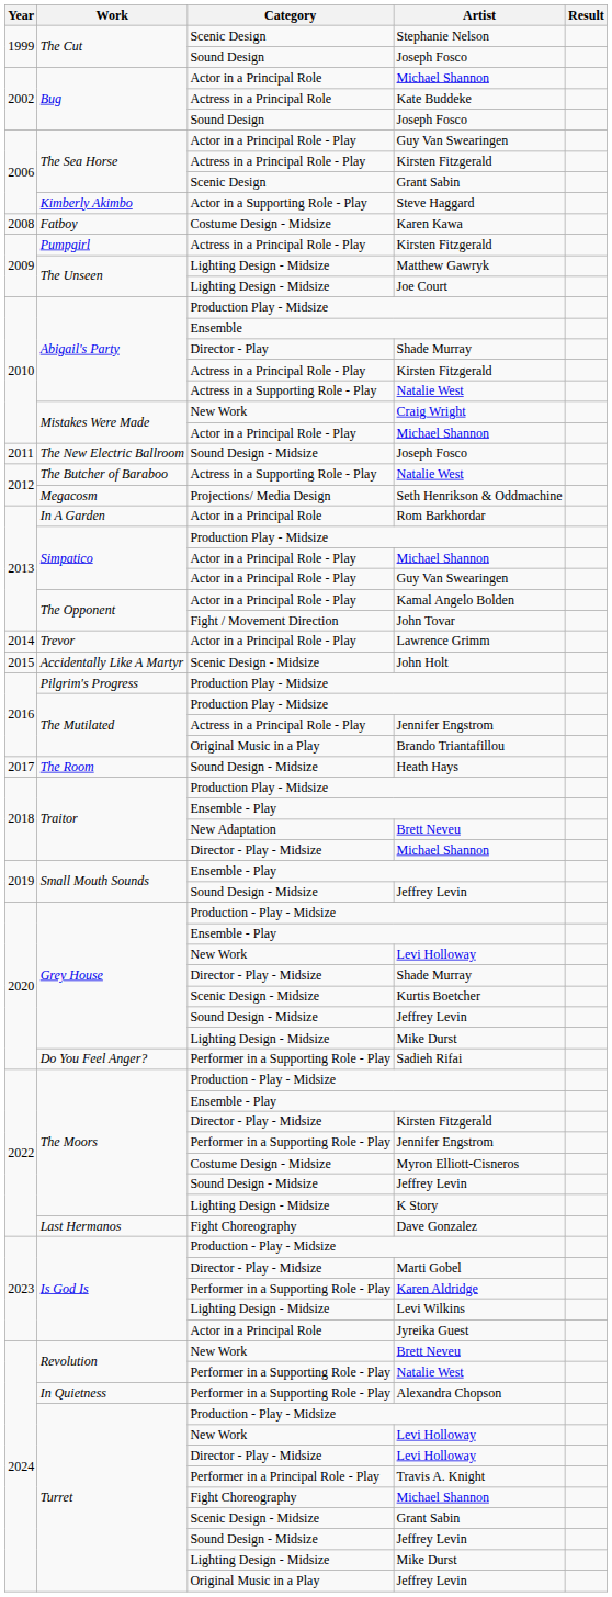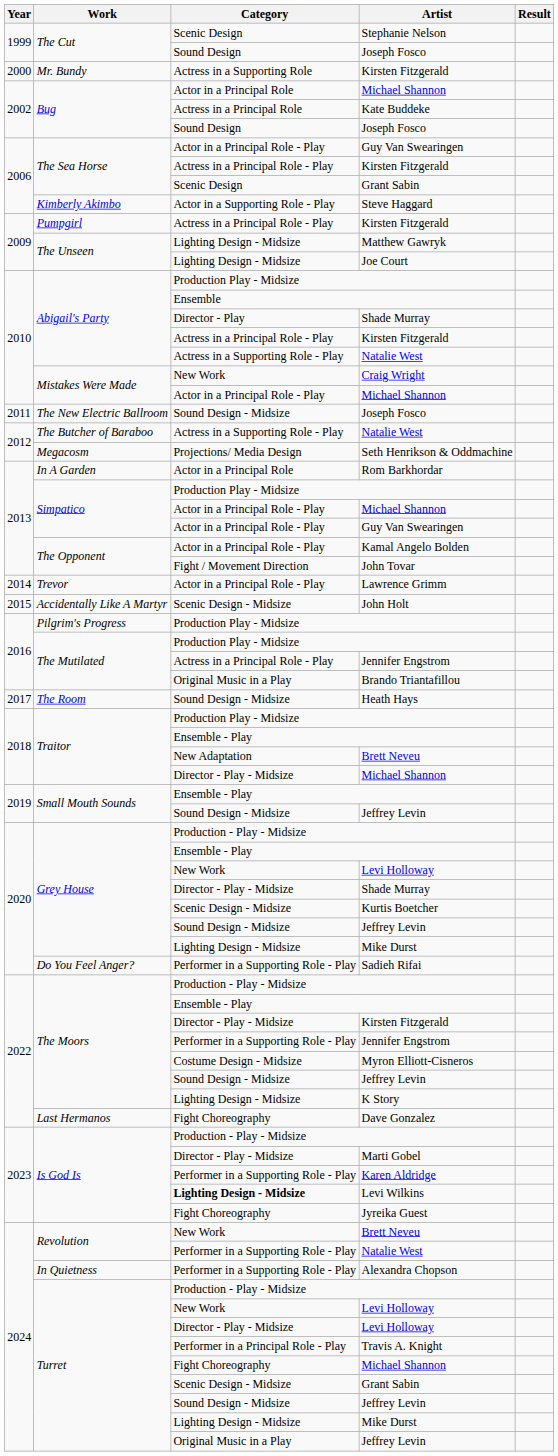+ row: 2000 | Mr. Bundy | Actress in a Supporting Role | Kirsten Fitzgerald
- row: 2008 | Fatboy | Costume Design - Midsize | Karen Kawa
Levi Wilkins | Category: normal -> bold
Jyreika Guest | Category: Actor in a Principal Role -> Fight Choreography
